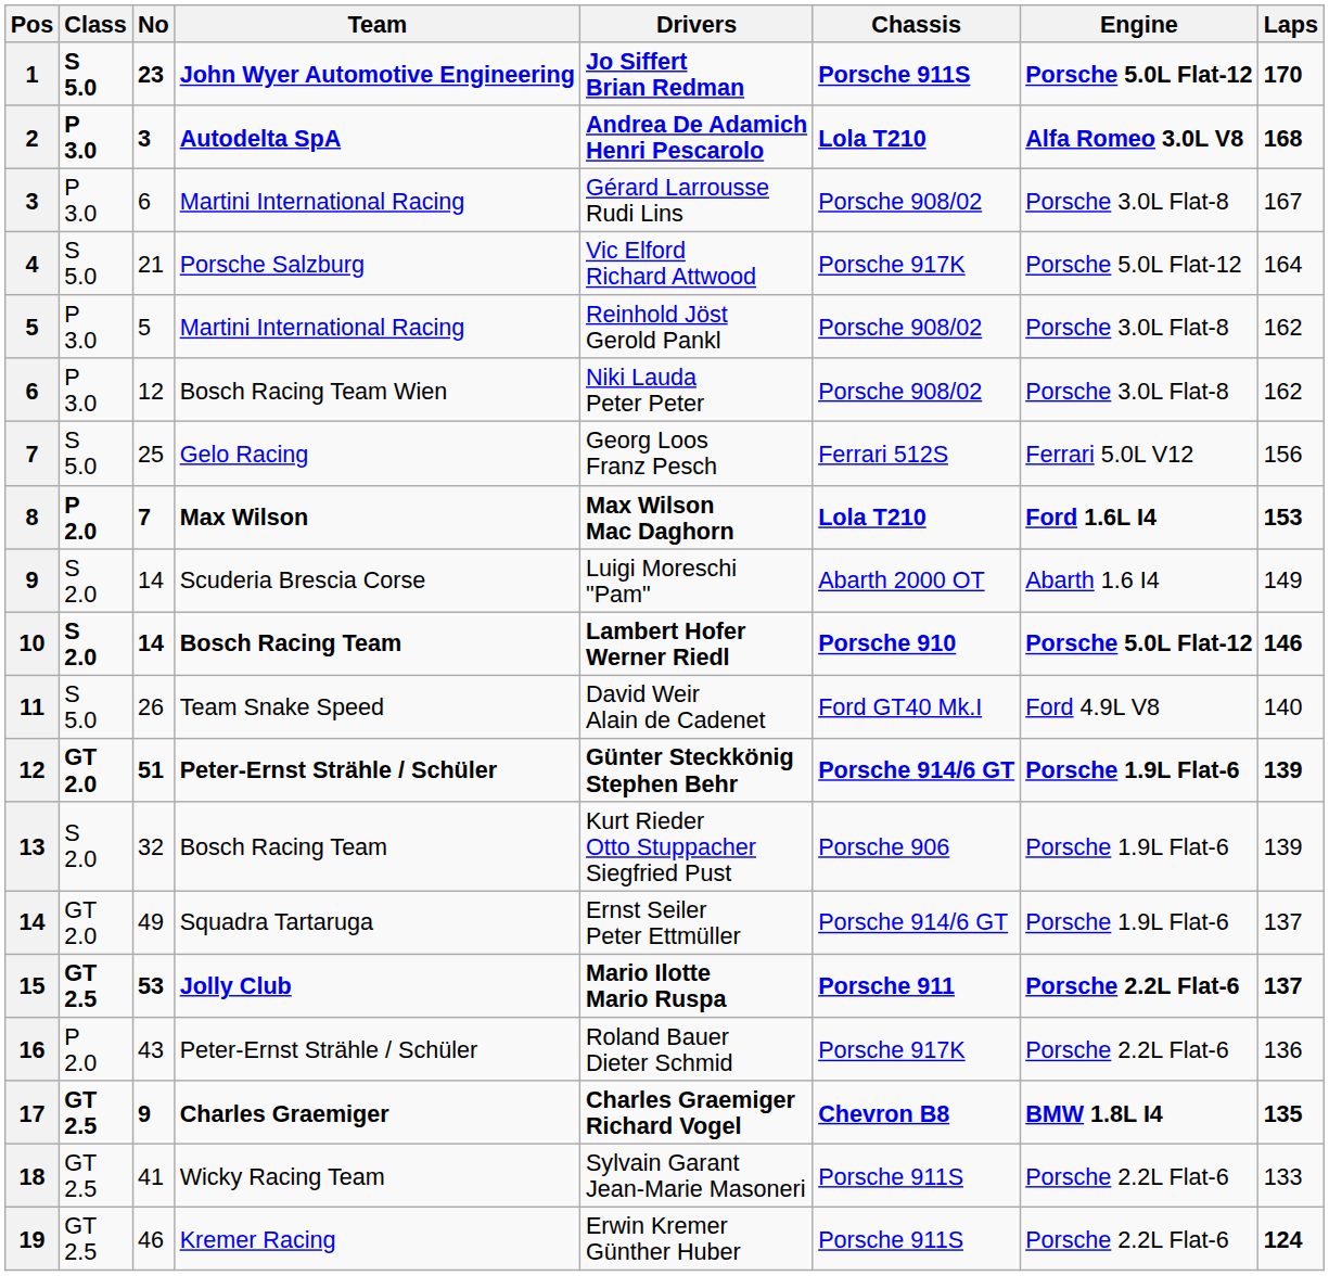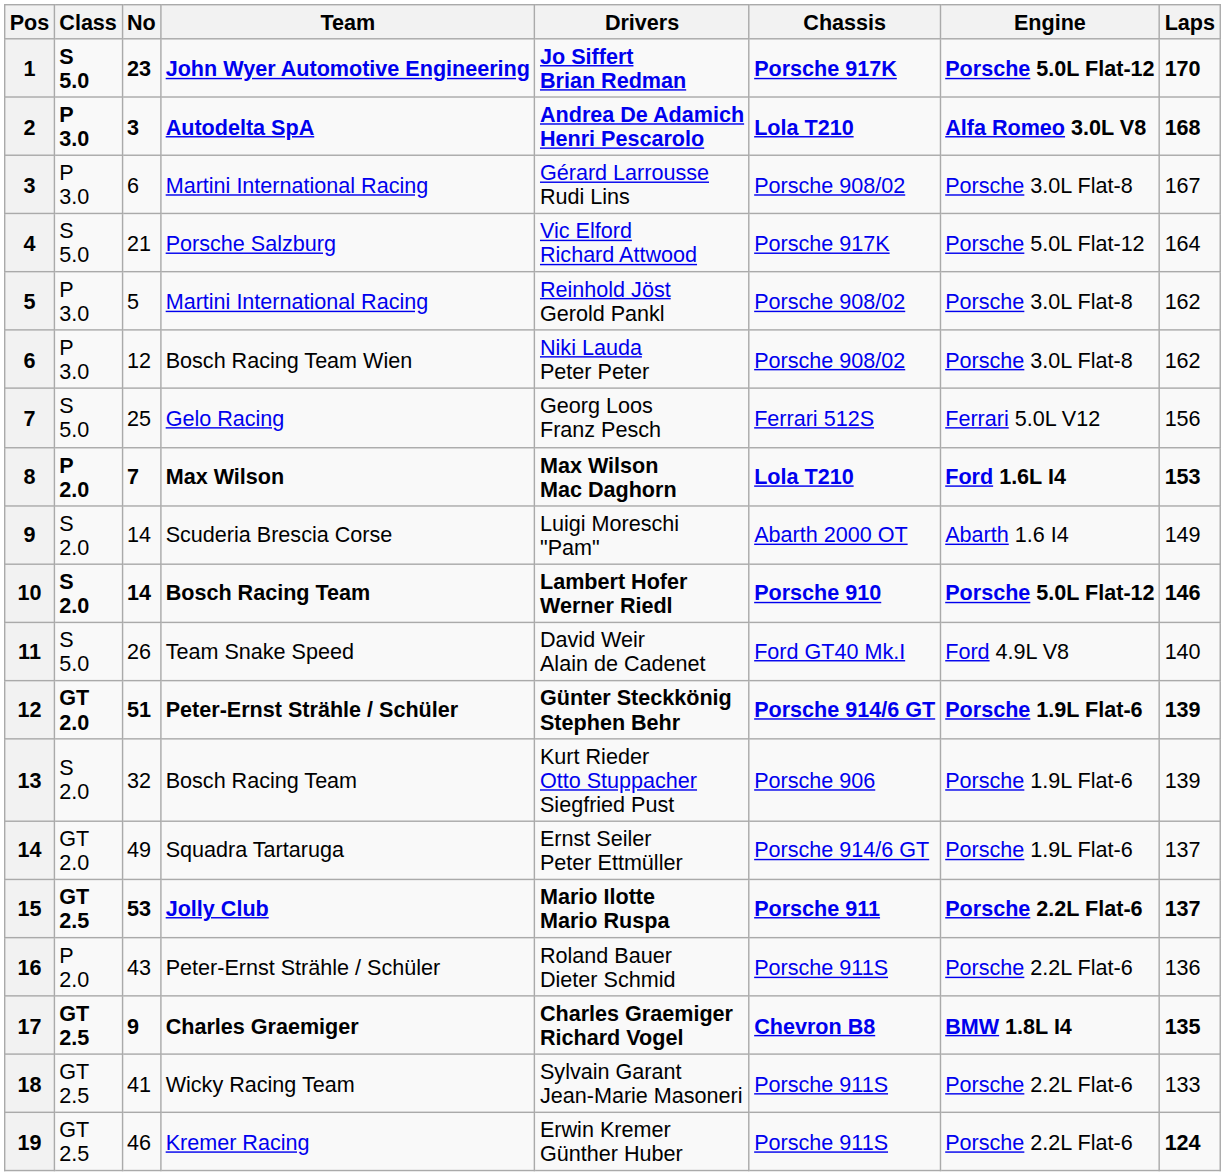1 | Chassis: Porsche 911S -> Porsche 917K
16 | Chassis: Porsche 917K -> Porsche 911S
